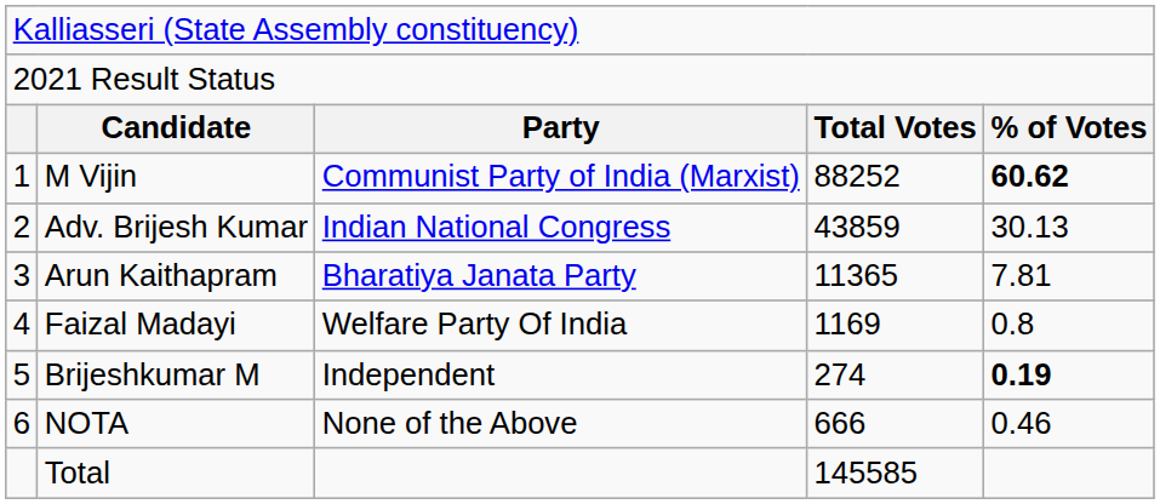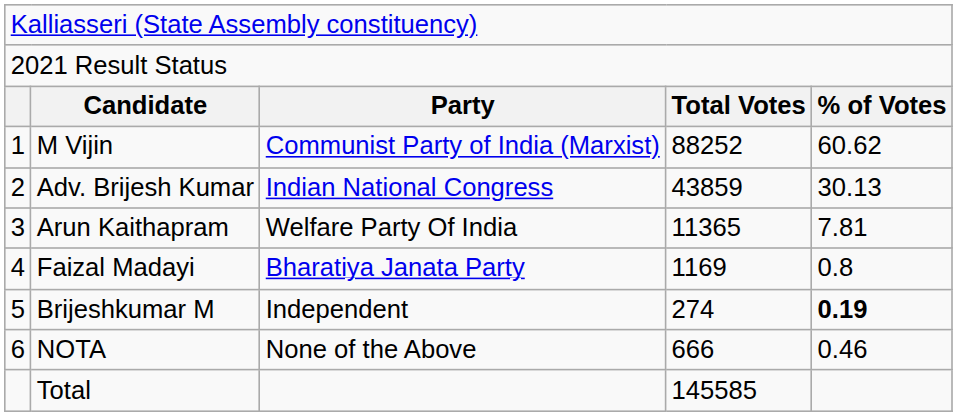M Vijin | column 5: bold -> normal
Arun Kaithapram | column 3: Bharatiya Janata Party -> Welfare Party Of India
Faizal Madayi | column 3: Welfare Party Of India -> Bharatiya Janata Party
